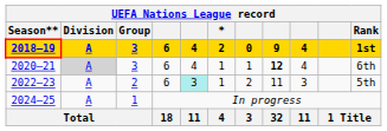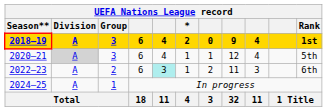2020–21 | column 8: bold -> normal
2020–21 | Rank: 6th -> 5th
2022–23 | Rank: 5th -> 6th
